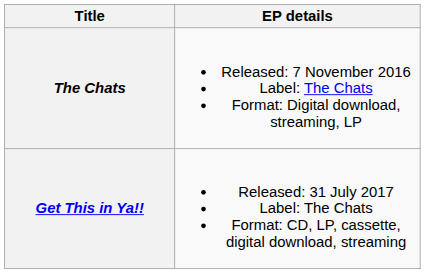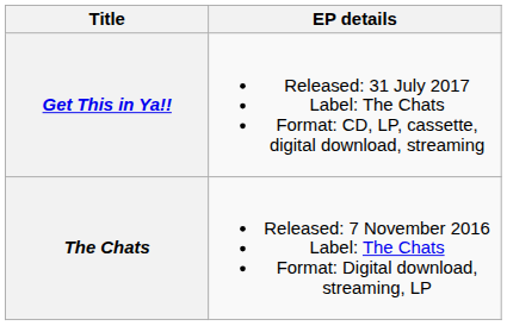rows swapped: The Chats <-> Get This in Ya!!
